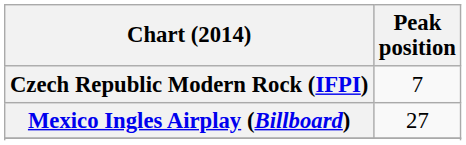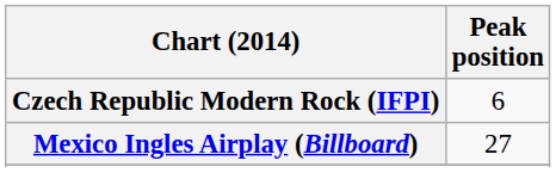Czech Republic Modern Rock (IFPI) | Peak position: 7 -> 6
